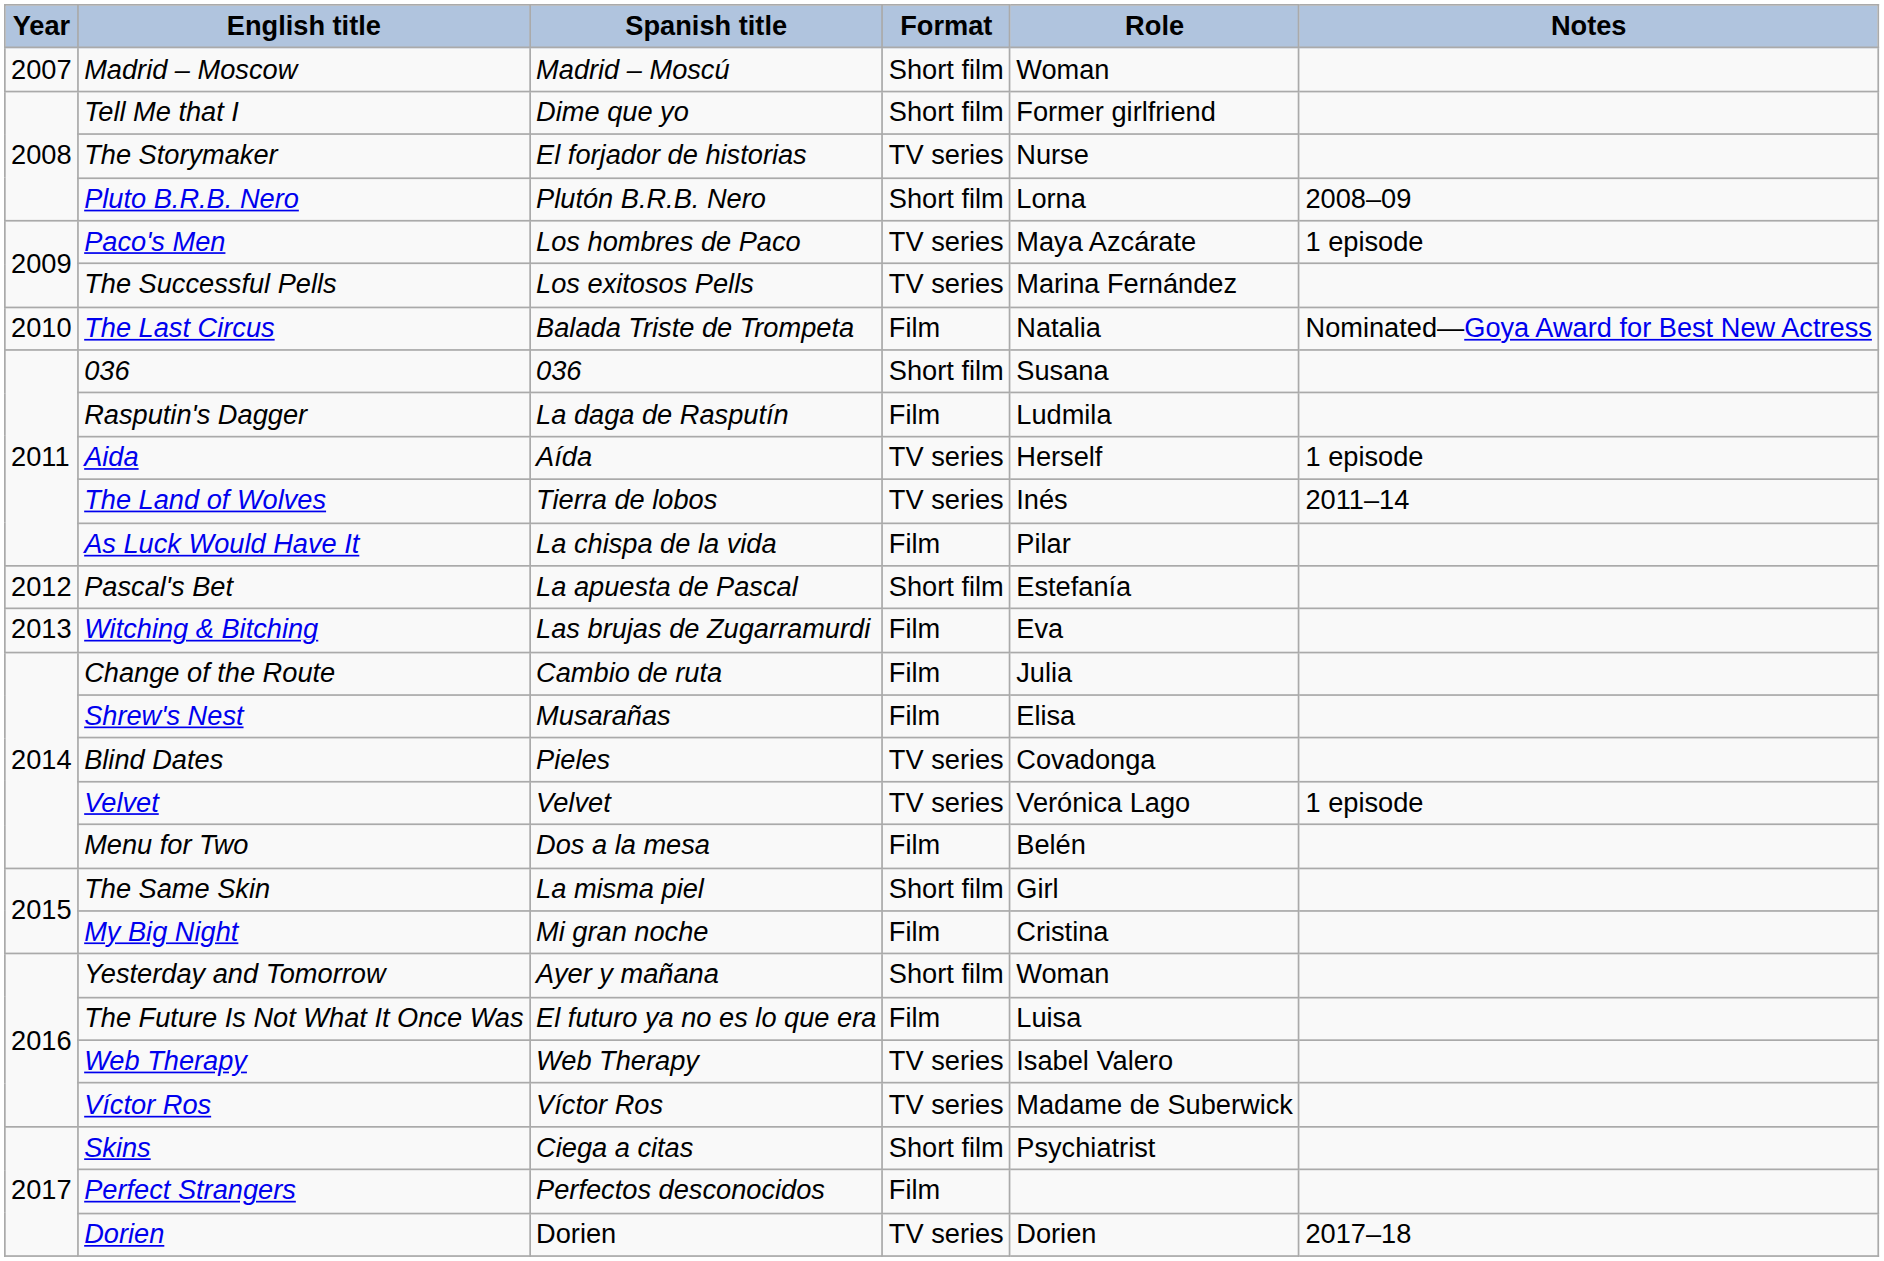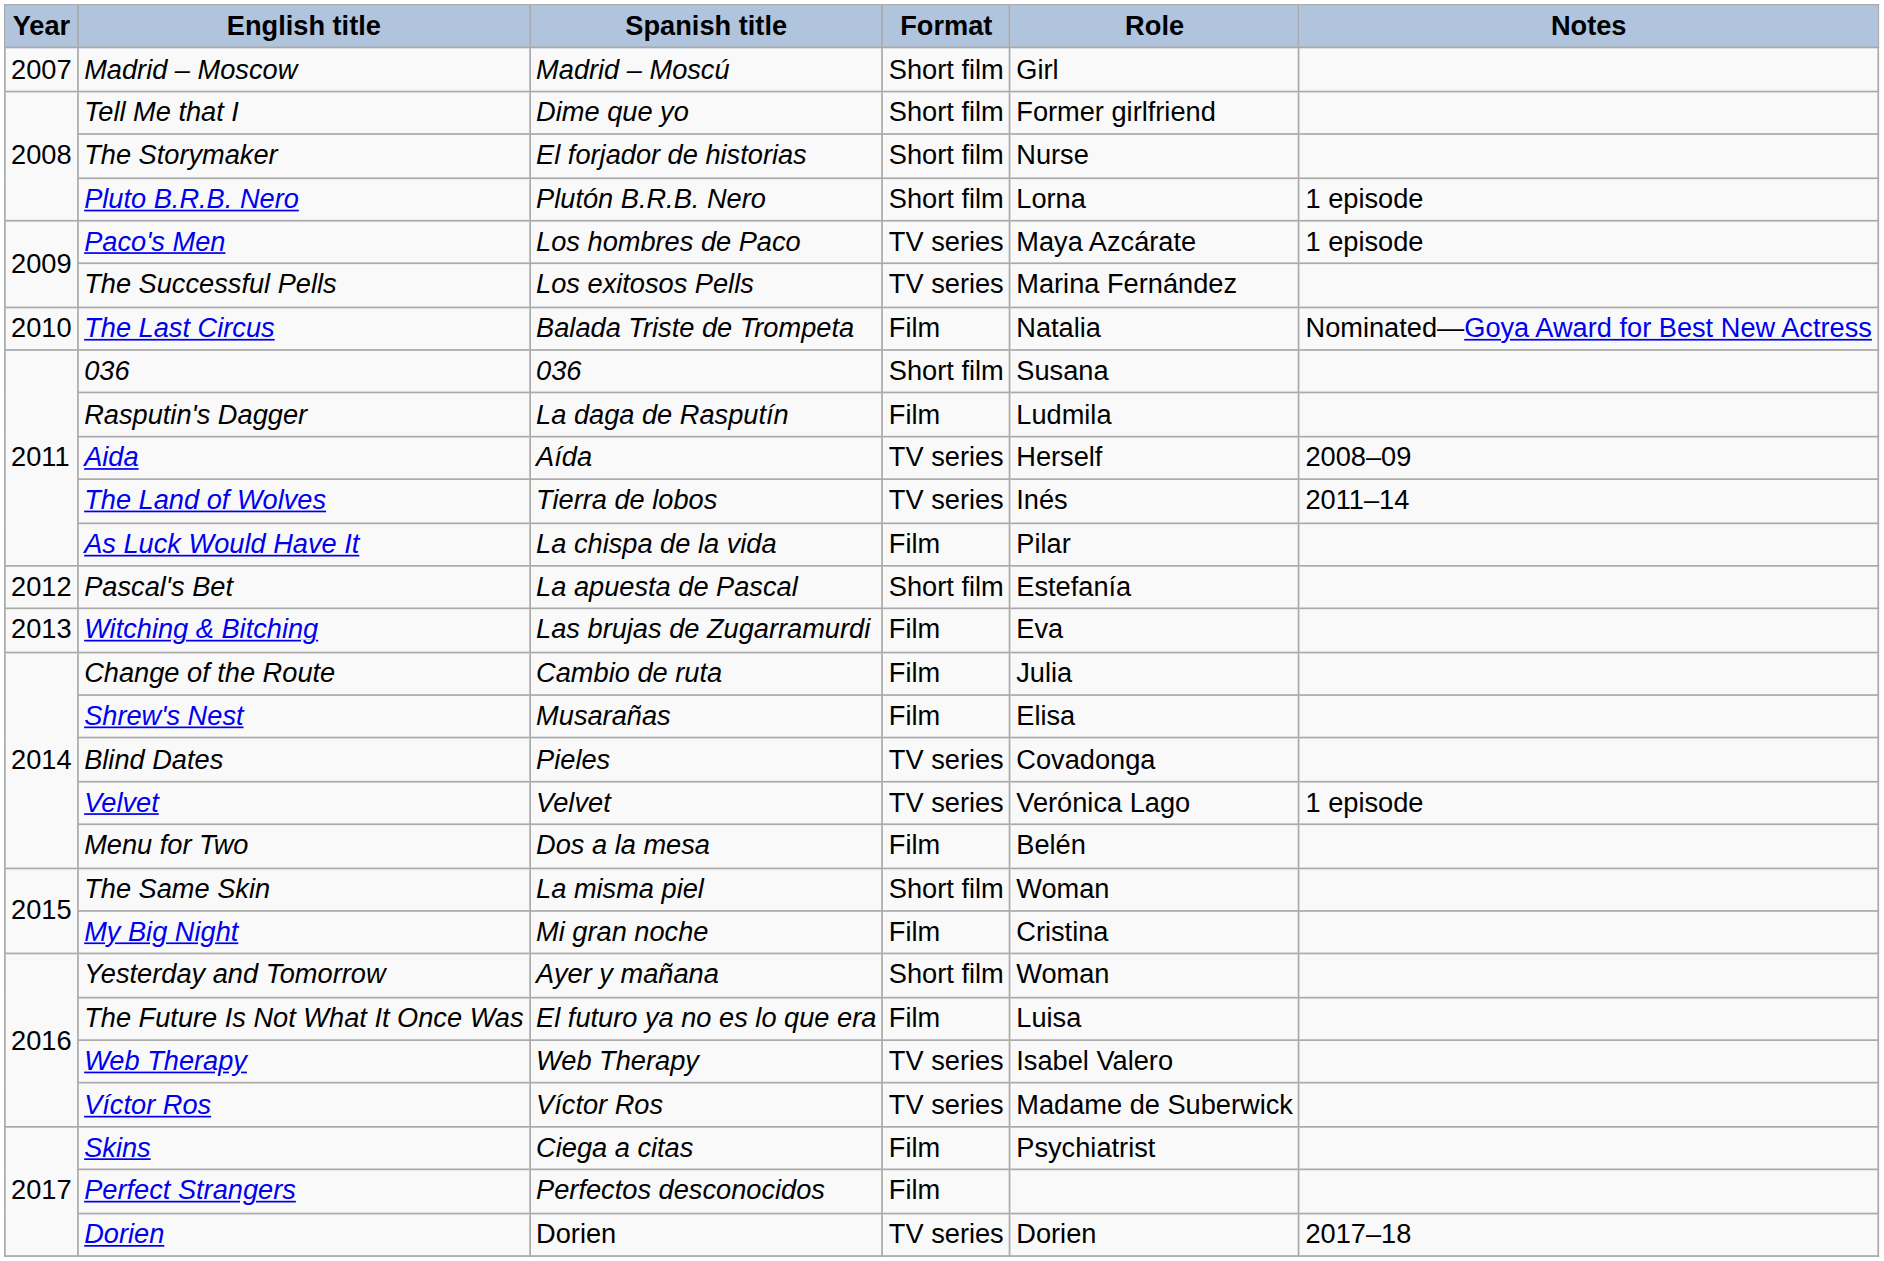Madrid – Moscow | Role: Woman -> Girl
The Storymaker | Format: TV series -> Short film
Pluto B.R.B. Nero | Notes: 2008–09 -> 1 episode
Aida | Notes: 1 episode -> 2008–09
The Same Skin | Role: Girl -> Woman
Skins | Format: Short film -> Film
